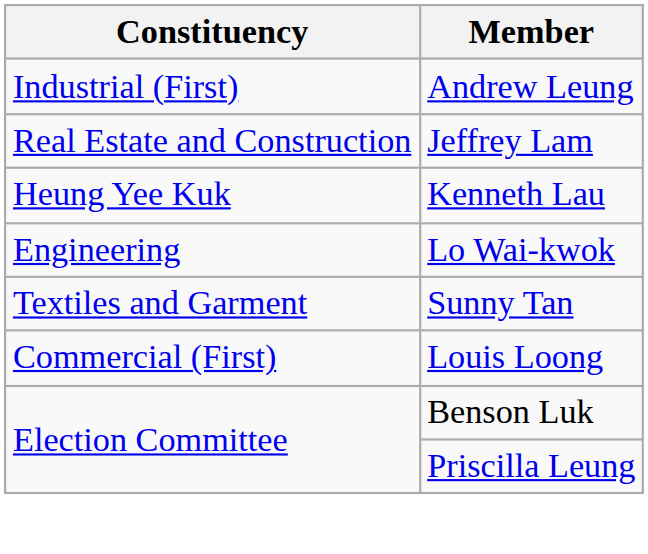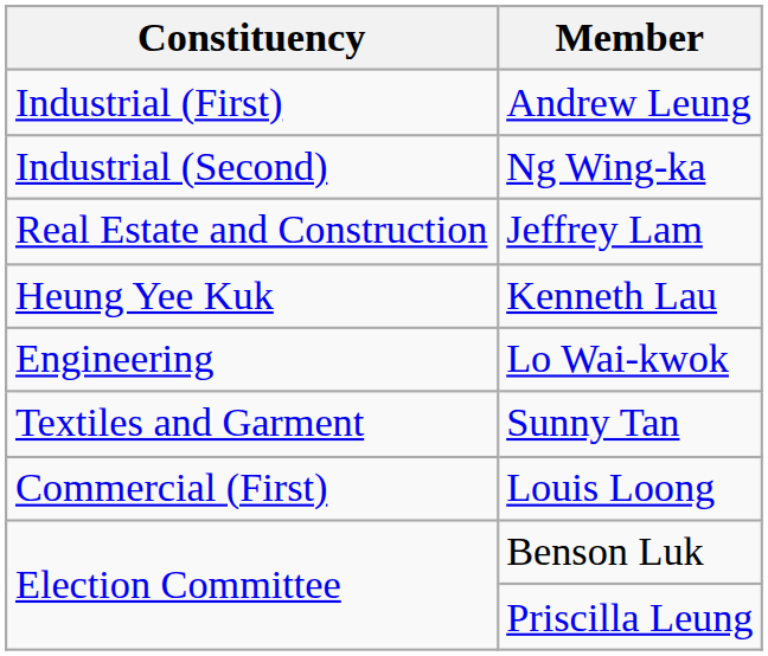+ row: Industrial (Second) | Ng Wing-ka
